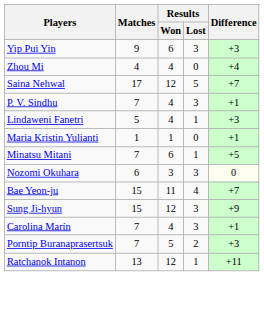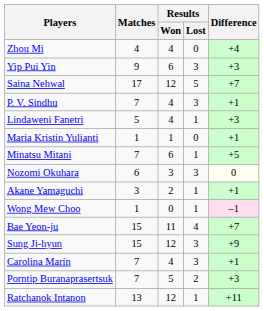rows swapped: Yip Pui Yin <-> Zhou Mi
+ row: Akane Yamaguchi | 3 | 2 | 1 | +1
+ row: Wong Mew Choo | 1 | 0 | 1 | –1
